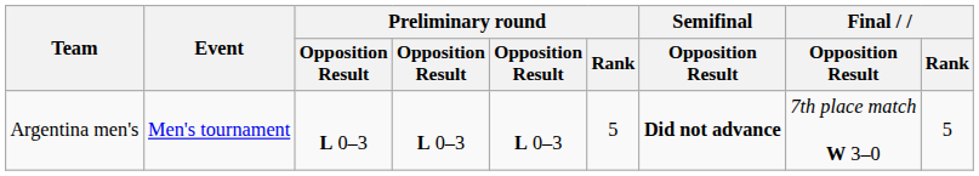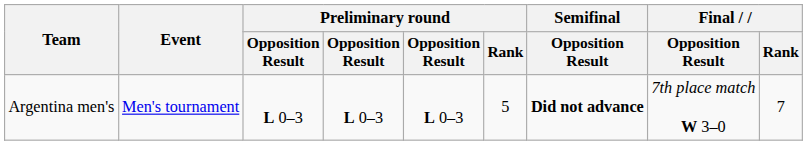Argentina men's | Final / Rank: 5 -> 7
